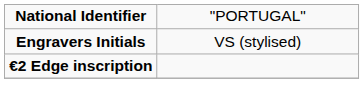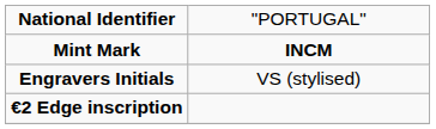+ row: Mint Mark | INCM
